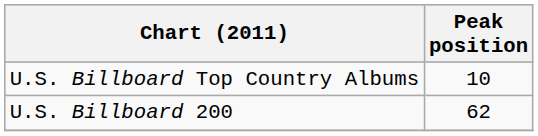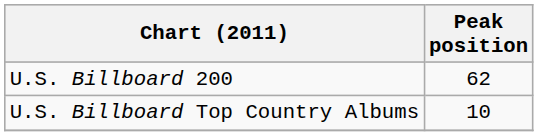rows swapped: U.S. Billboard Top Country Albums <-> U.S. Billboard 200
